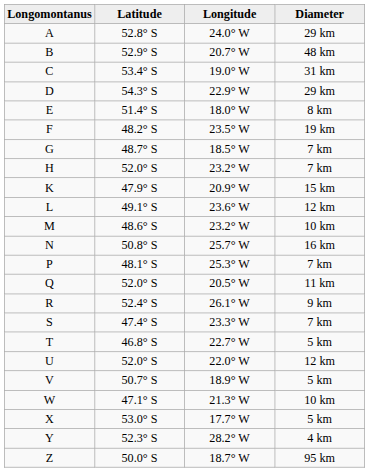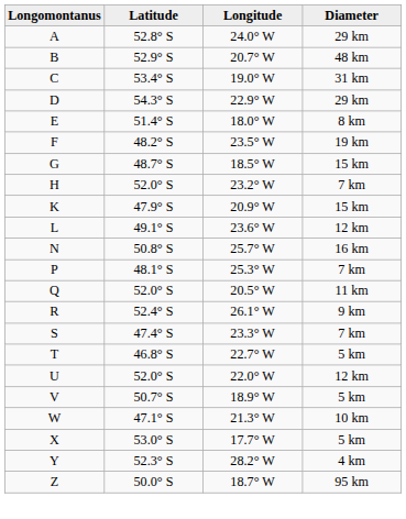G | Diameter: 7 km -> 15 km
- row: M | 48.6° S | 23.2° W | 10 km
